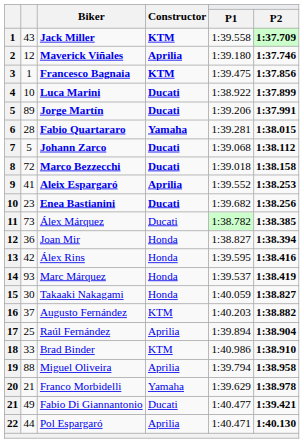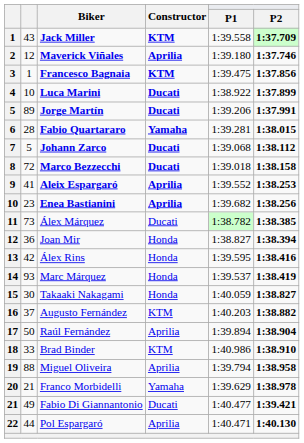Enea Bastianini | Constructor: Ducati -> Aprilia
Raúl Fernández | column 2: 25 -> 50
